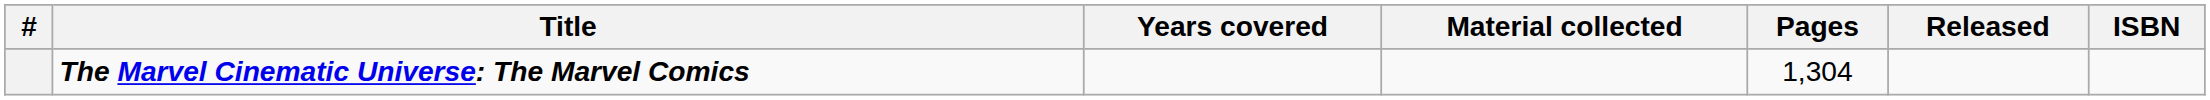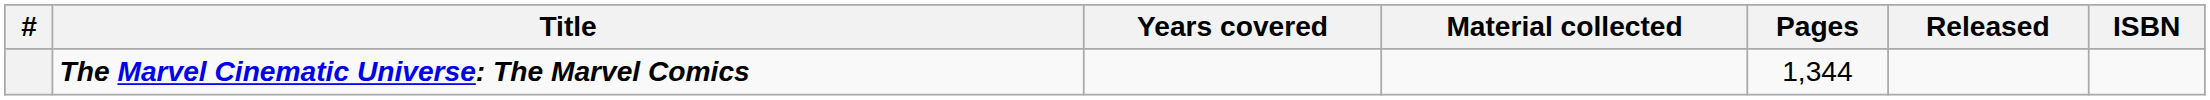The Marvel Cinematic Universe: The Marvel Comics | Pages: 1,304 -> 1,344
